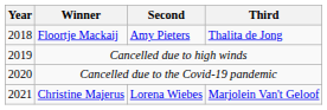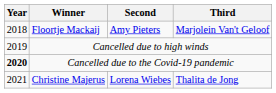Floortje Mackaij | Third: Thalita de Jong -> Marjolein Van't Geloof
Cancelled due to the Covid-19 pandemic | Year: normal -> bold
Christine Majerus | Third: Marjolein Van't Geloof -> Thalita de Jong
